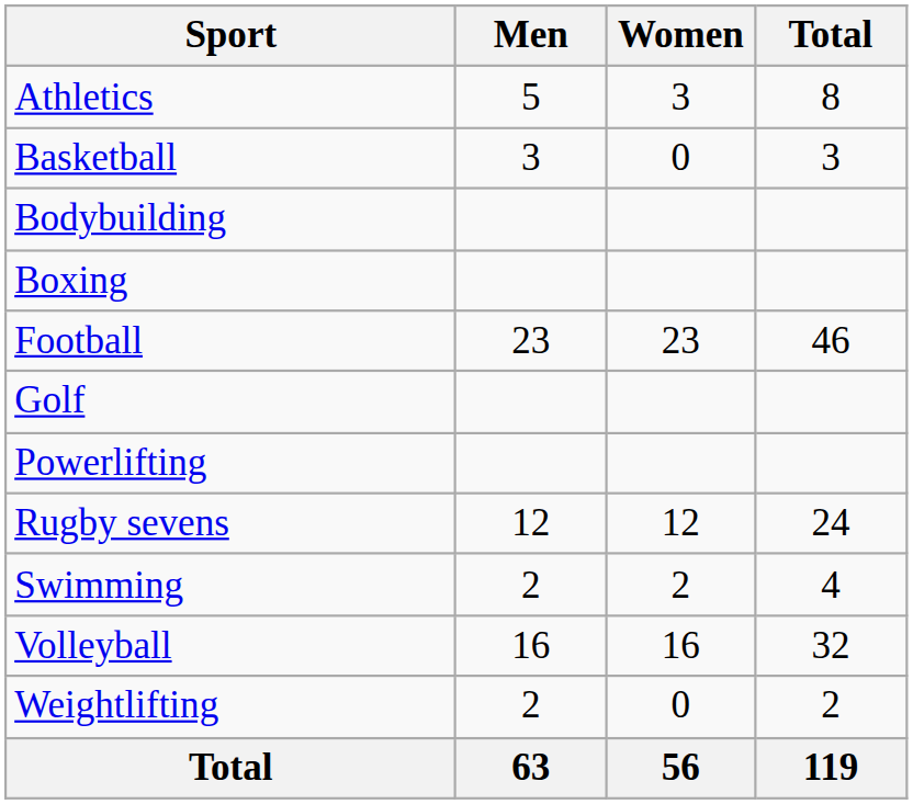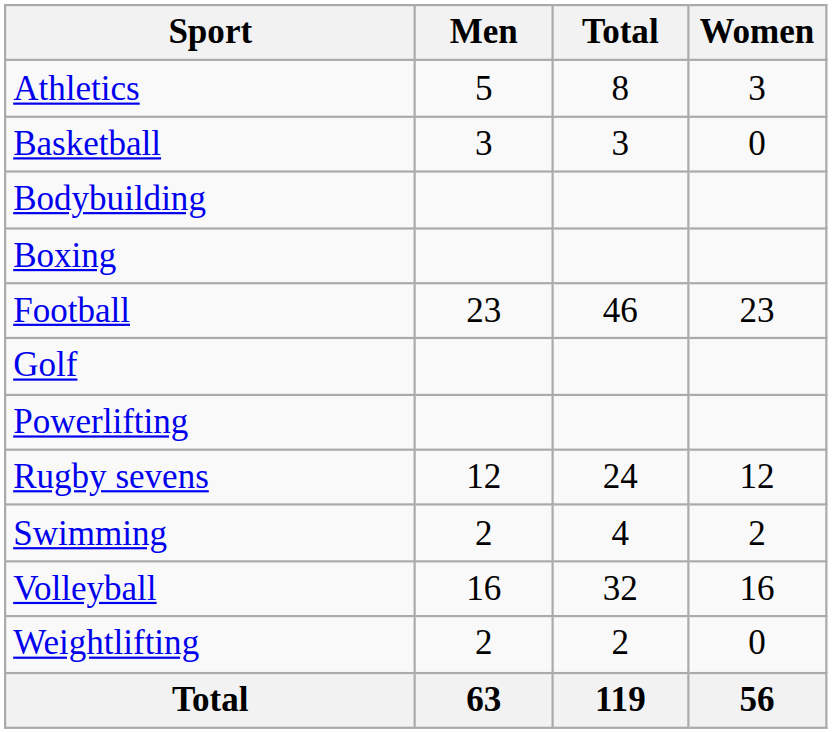columns swapped: Women <-> Total
